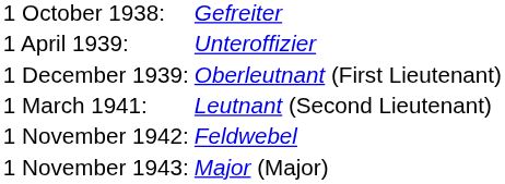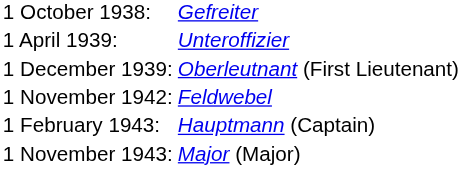- row: 1 March 1941: | Leutnant (Second Lieutenant)
+ row: 1 February 1943: | Hauptmann (Captain)
